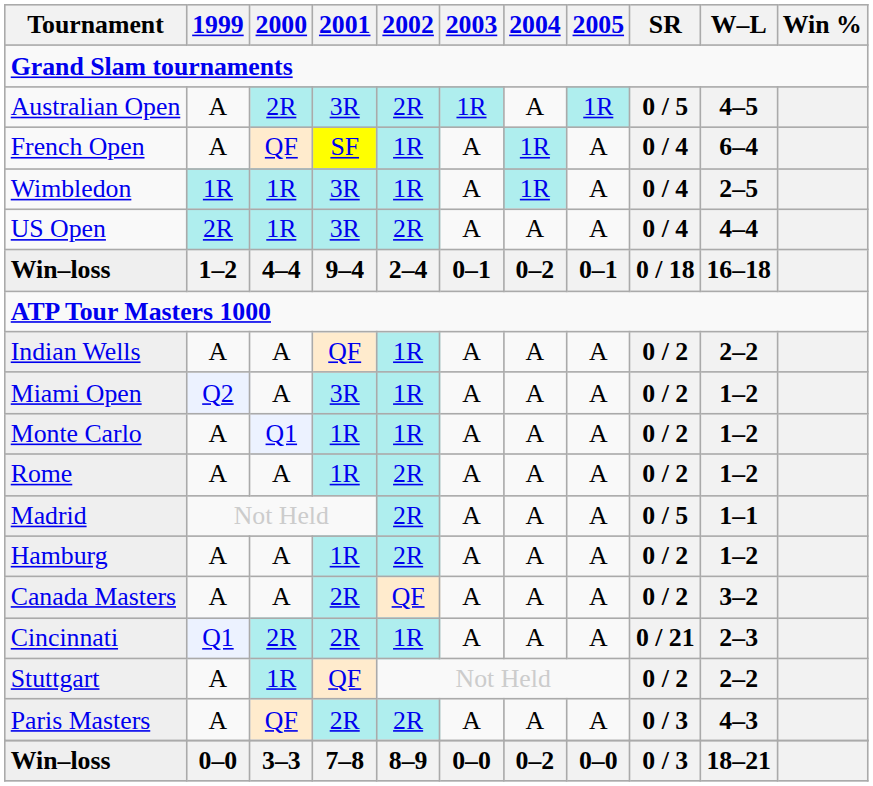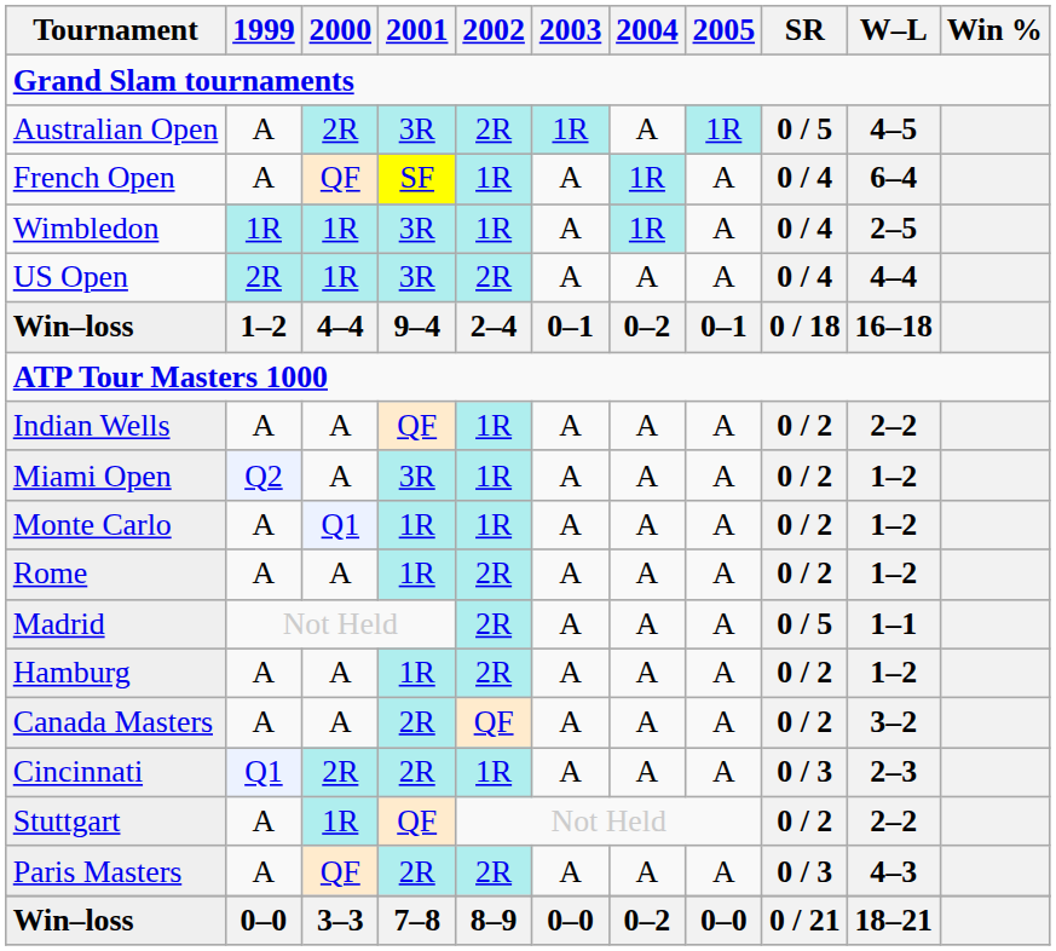Cincinnati | SR: 0 / 21 -> 0 / 3
Win–loss / 0–0 | SR: 0 / 3 -> 0 / 21
